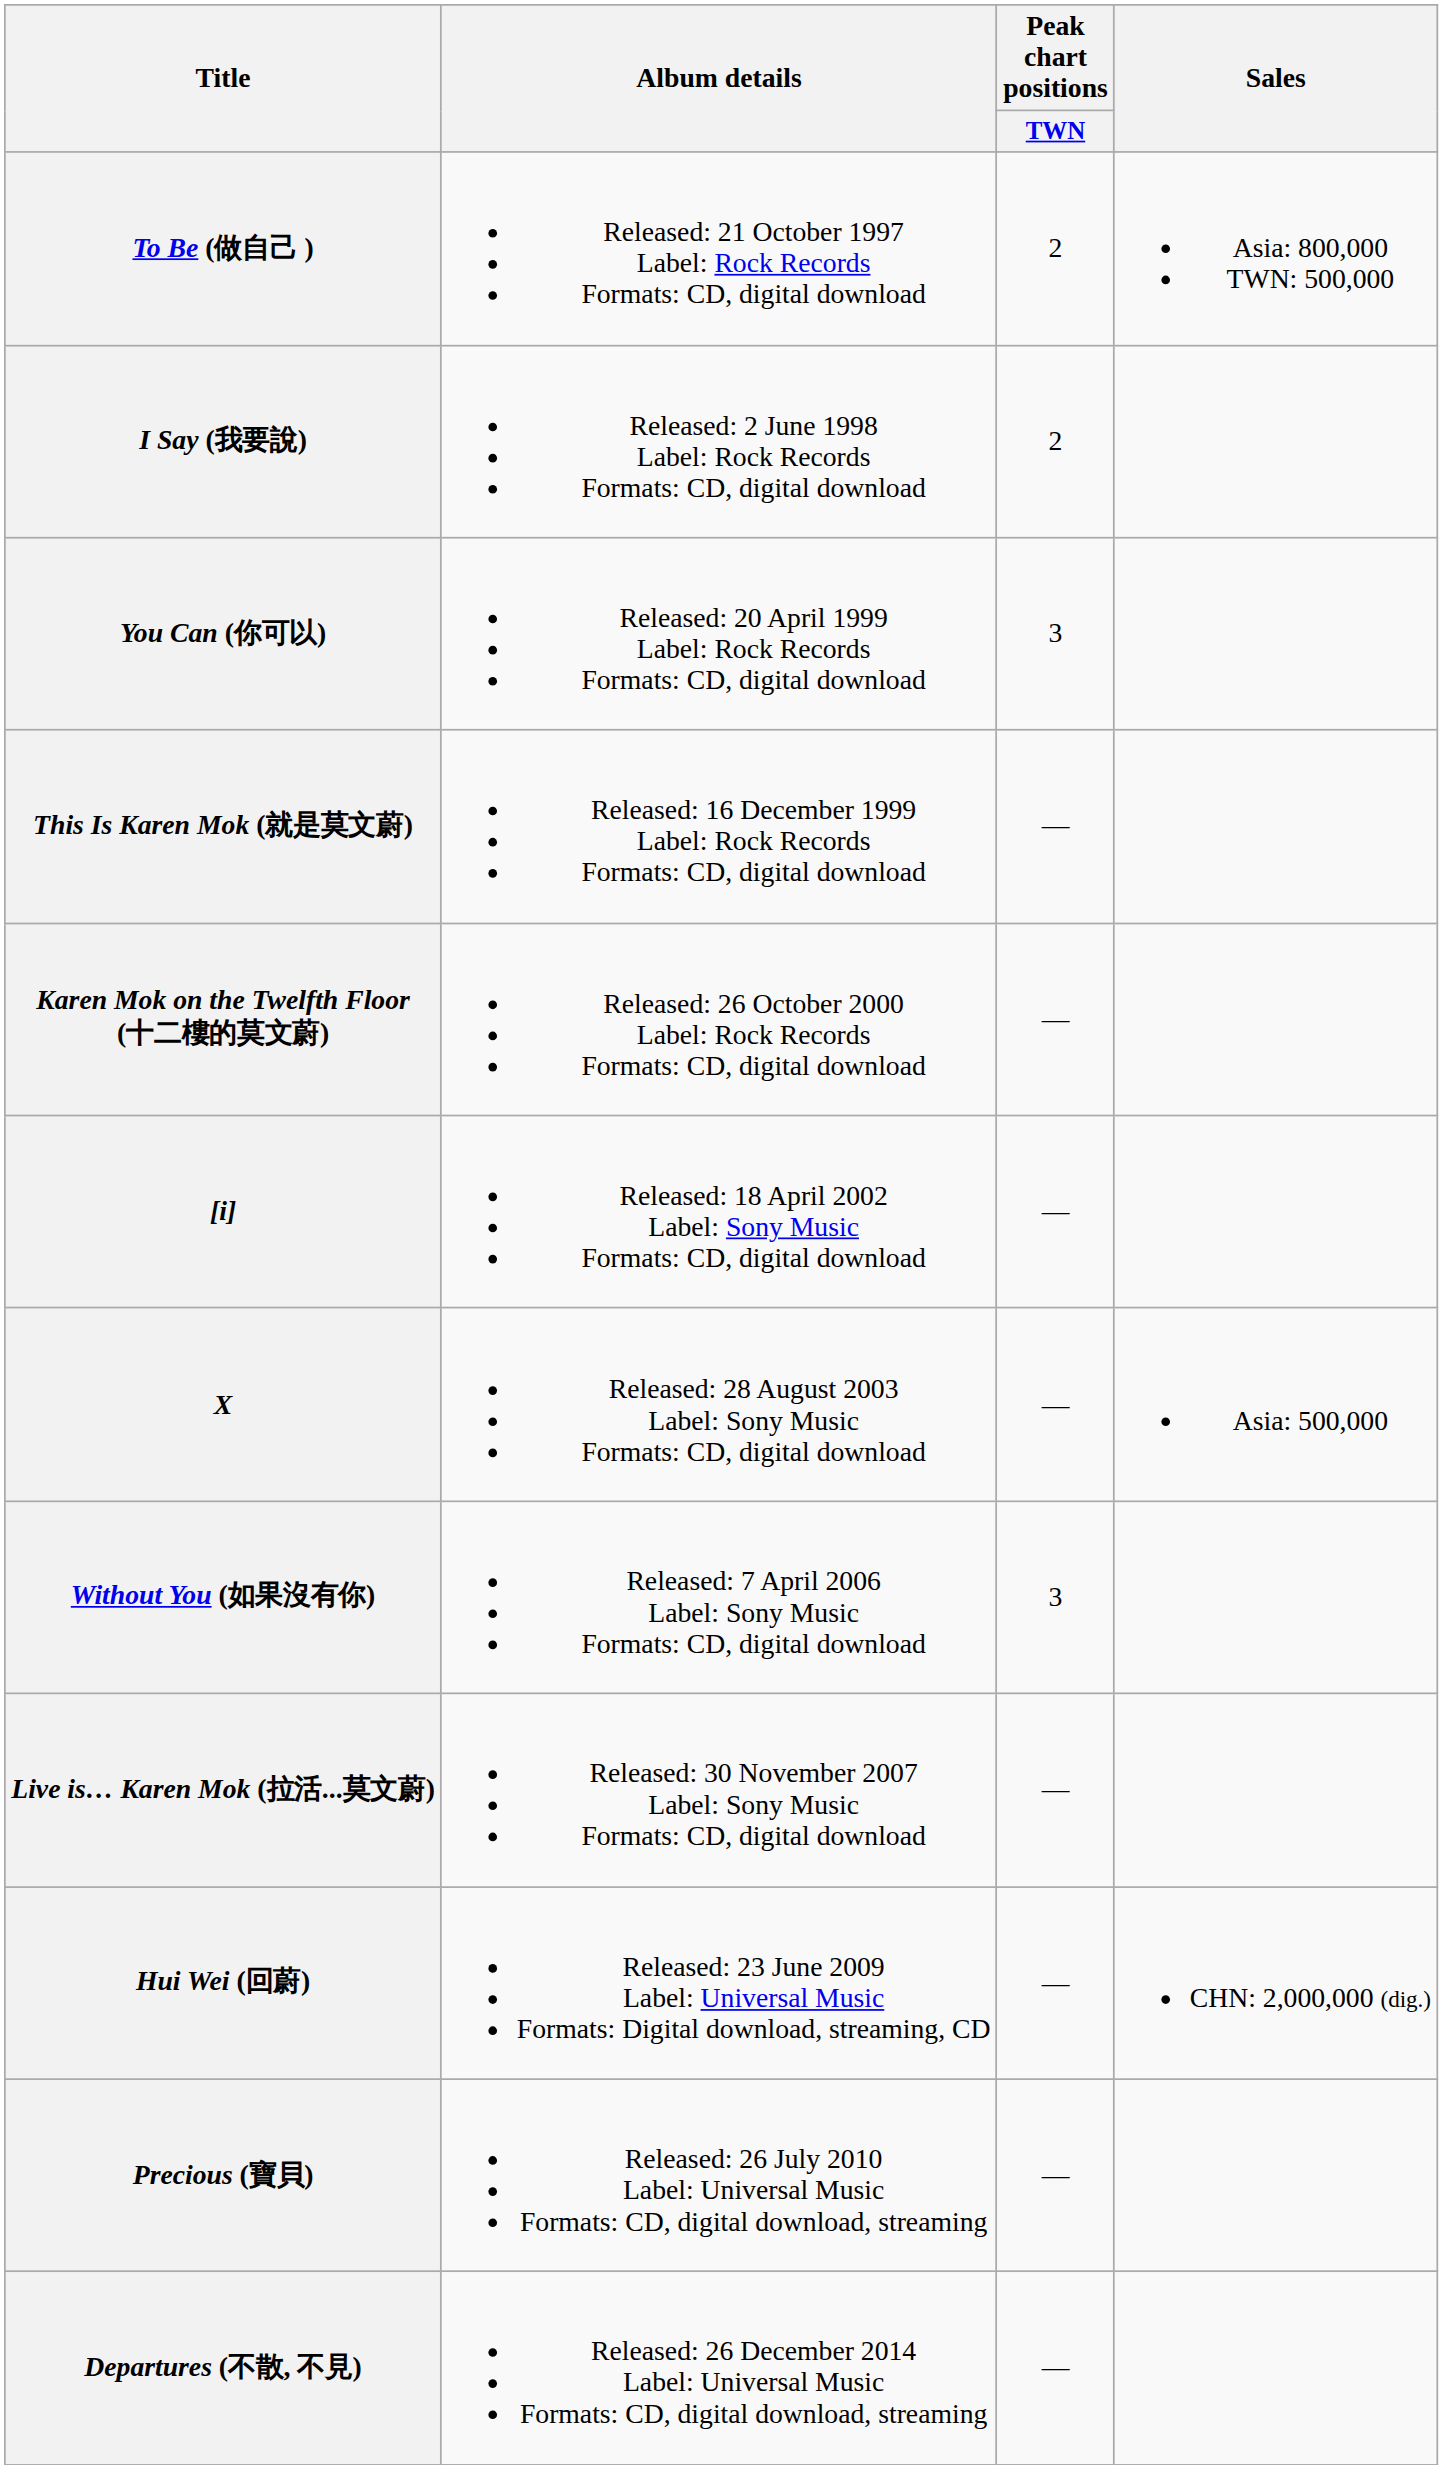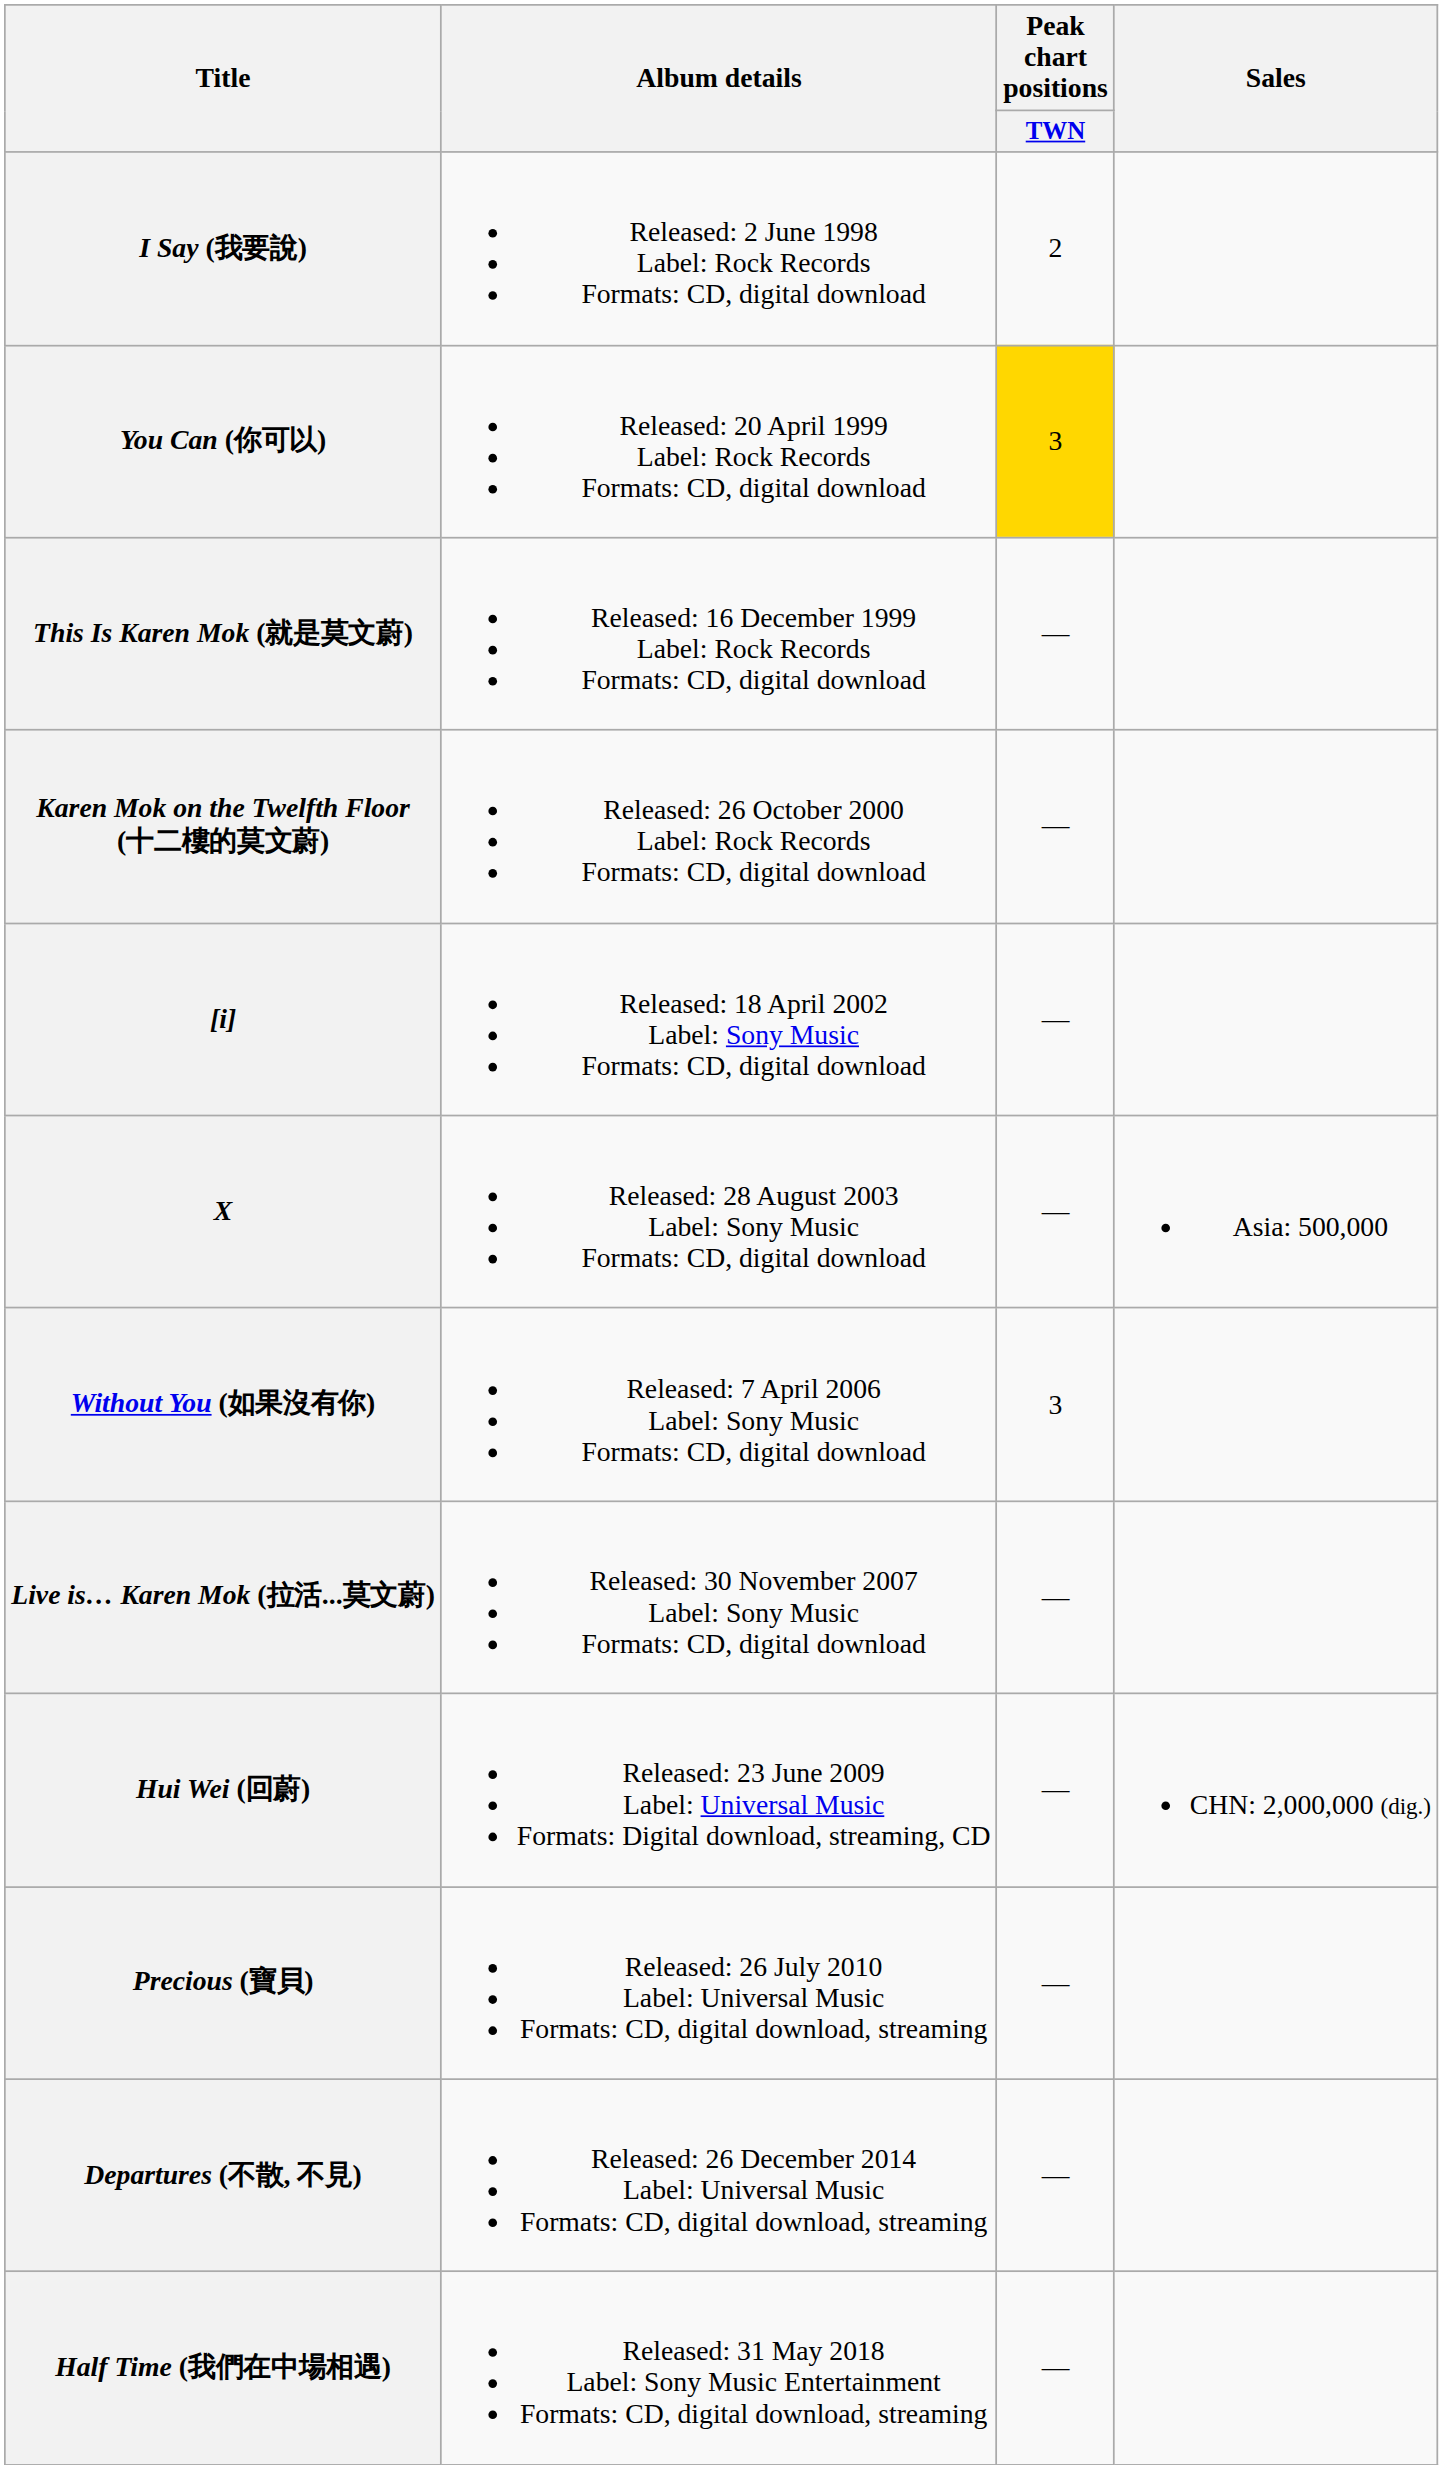- row: To Be (做自己 ) | Released: 21 October 1997 Label: Rock Records Formats: CD, digital download | 2 | Asia: 800,000 TWN: 500,000
You Can (你可以) | Peak chart positions / TWN: no background -> gold background
+ row: Half Time (我們在中場相遇) | Released: 31 May 2018 Label: Sony Music Entertainment Formats: CD, digital download, streaming | —
